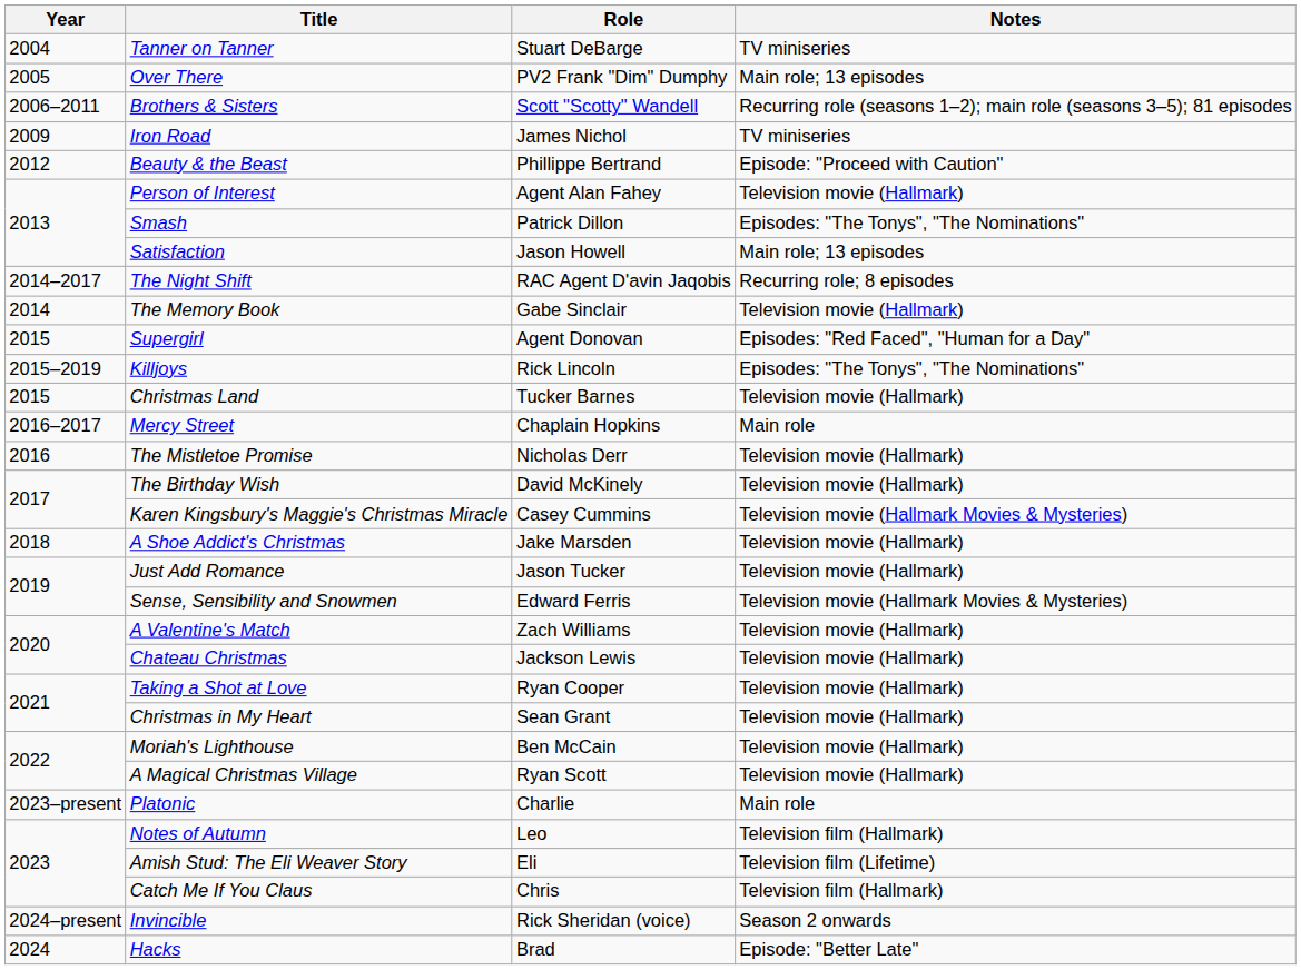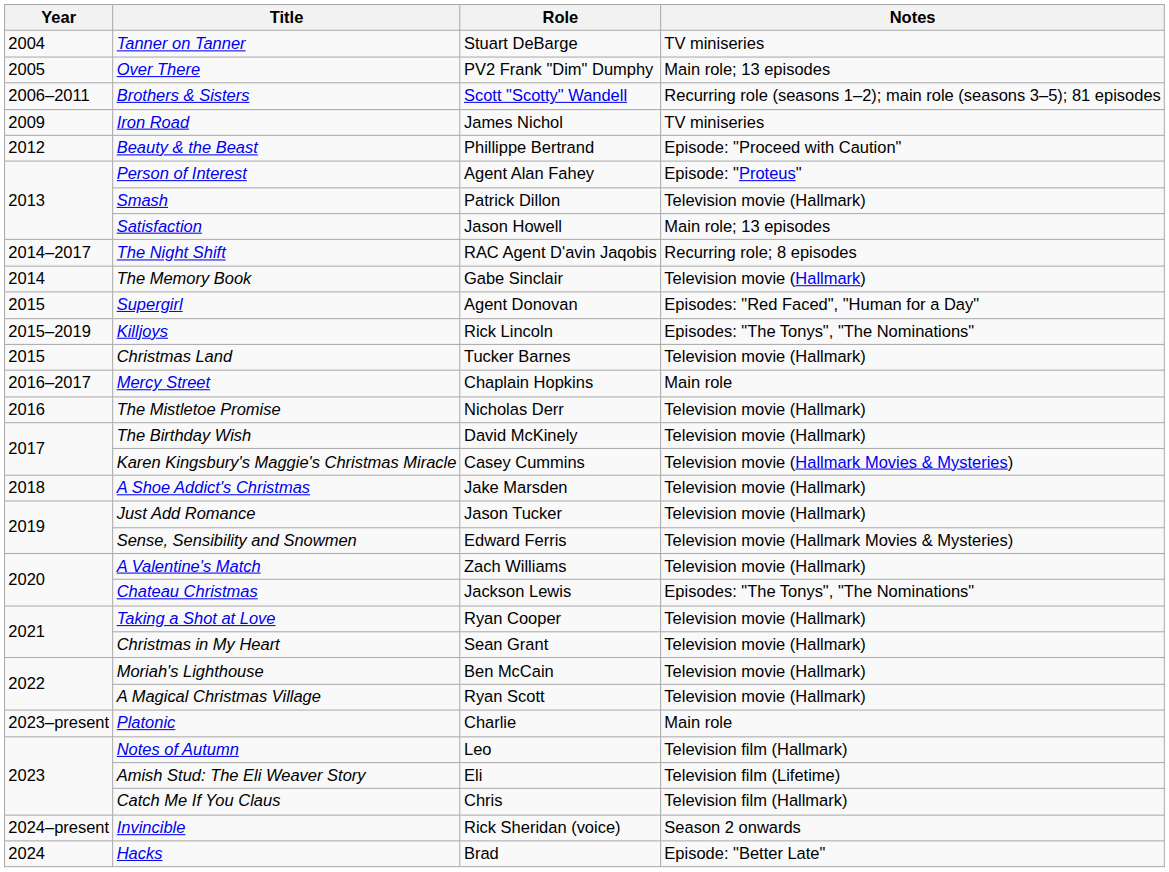Person of Interest | Notes: Television movie (Hallmark) -> Episode: "Proteus"
Smash | Notes: Episodes: "The Tonys", "The Nominations" -> Television movie (Hallmark)
Chateau Christmas | Notes: Television movie (Hallmark) -> Episodes: "The Tonys", "The Nominations"
